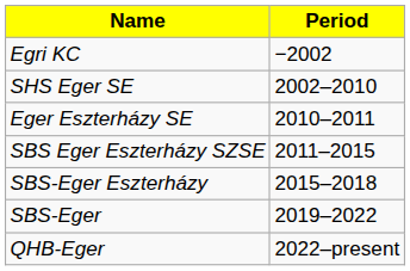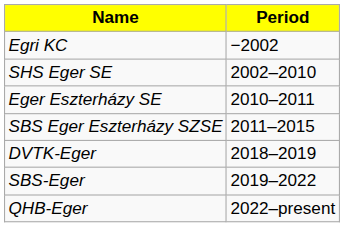- row: SBS-Eger Eszterházy | 2015–2018
+ row: DVTK-Eger | 2018–2019
